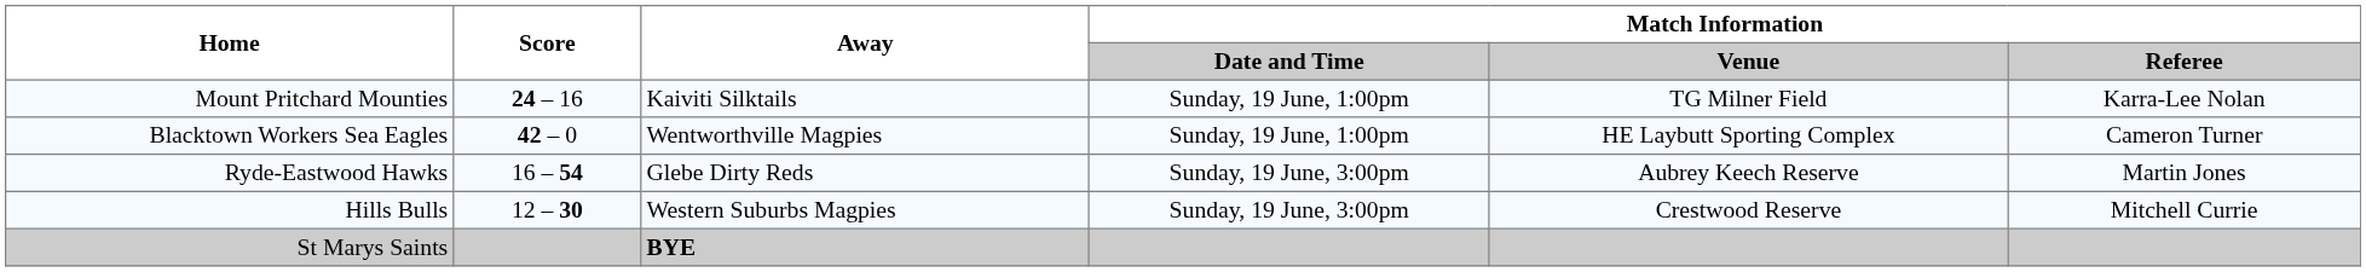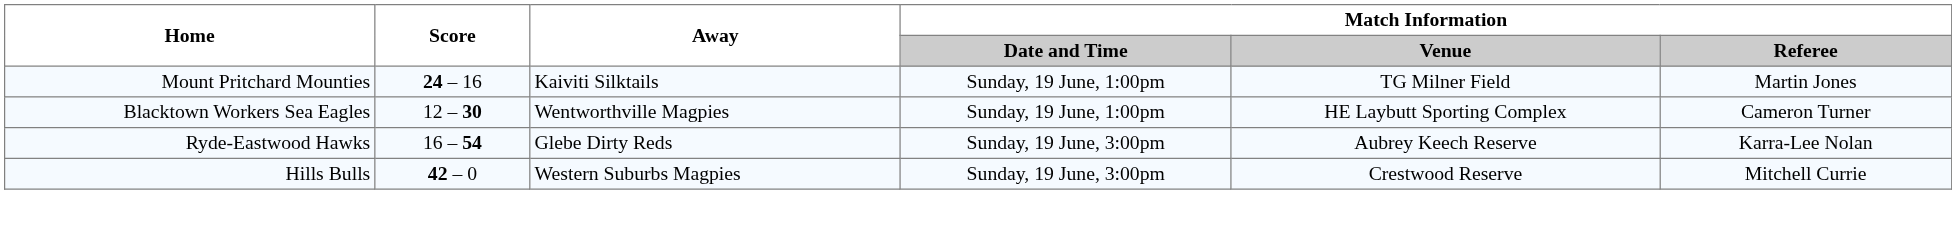Mount Pritchard Mounties | Match Information / Referee: Karra-Lee Nolan -> Martin Jones
Blacktown Workers Sea Eagles | Score: 42 – 0 -> 12 – 30
Ryde-Eastwood Hawks | Match Information / Referee: Martin Jones -> Karra-Lee Nolan
Hills Bulls | Score: 12 – 30 -> 42 – 0
- row: St Marys Saints | BYE
